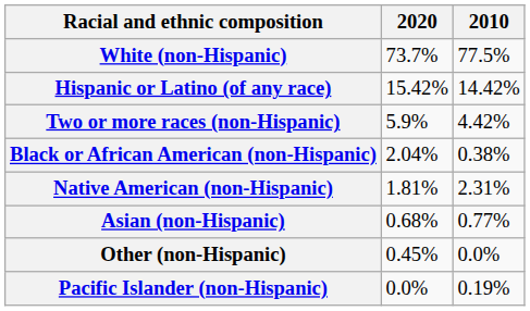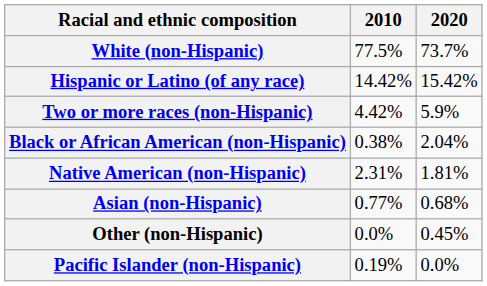columns swapped: 2010 <-> 2020
